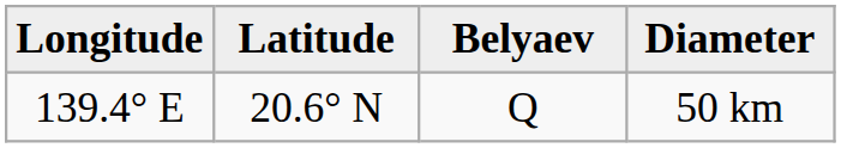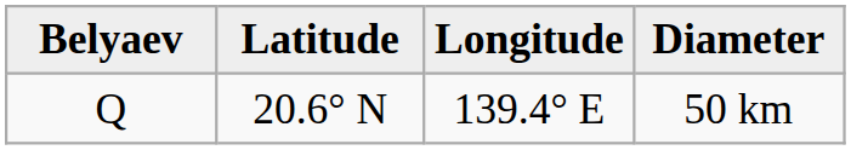columns swapped: Belyaev <-> Longitude
